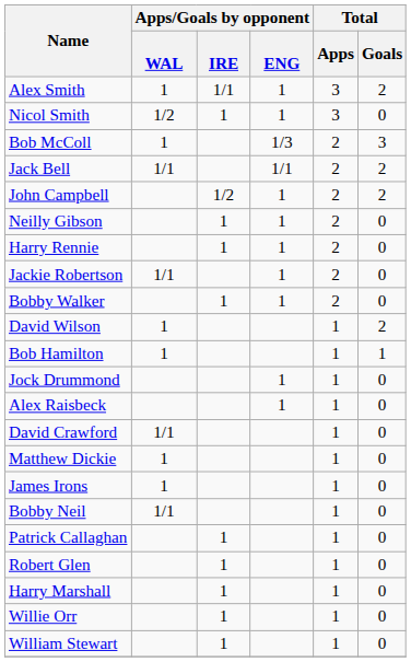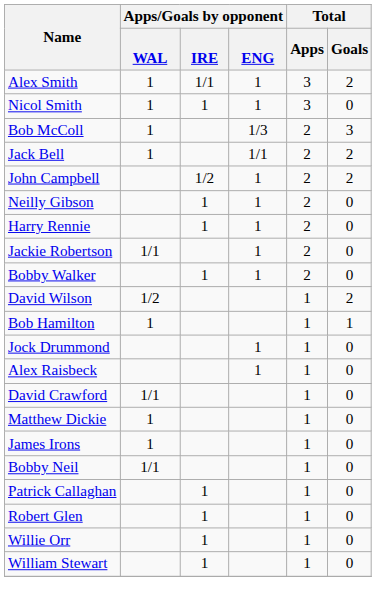Nicol Smith | Apps/Goals by opponent / WAL: 1/2 -> 1
Jack Bell | Apps/Goals by opponent / WAL: 1/1 -> 1
David Wilson | Apps/Goals by opponent / WAL: 1 -> 1/2
- row: Harry Marshall | 1 | 1 | 0
